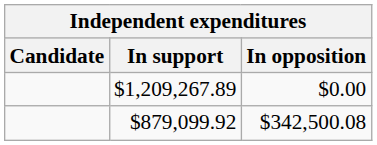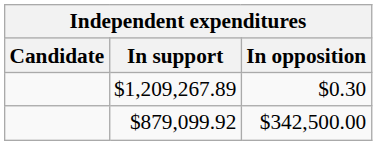$1,209,267.89 | In opposition: $0.00 -> $0.30
$879,099.92 | In opposition: $342,500.08 -> $342,500.00
